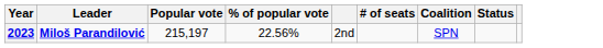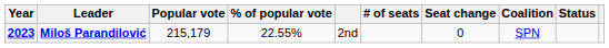+ column: Seat change | 0
2023 | Popular vote: 215,197 -> 215,179
2023 | % of popular vote: 22.56% -> 22.55%
